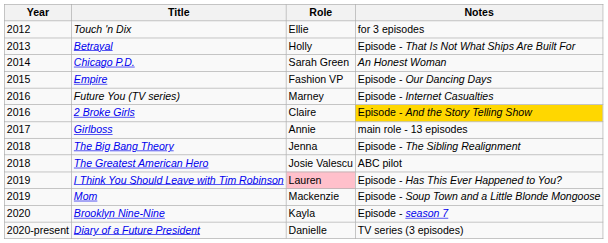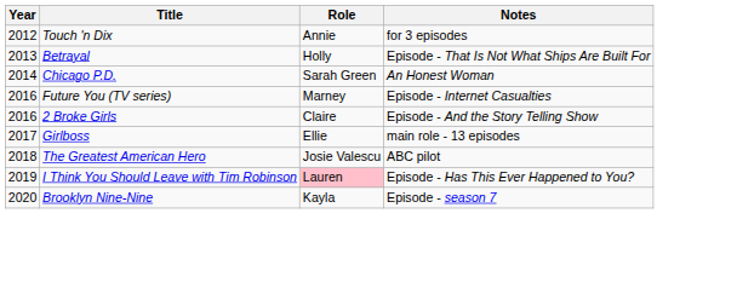Touch 'n Dix | Role: Ellie -> Annie
- row: 2015 | Empire | Fashion VP | Episode - Our Dancing Days
2 Broke Girls | Notes: gold background -> no background
Girlboss | Role: Annie -> Ellie
- row: 2018 | The Big Bang Theory | Jenna | Episode - The Sibling Realignment
- row: 2019 | Mom | Mackenzie | Episode - Soup Town and a Little Blonde Mongoose
- row: 2020-present | Diary of a Future President | Danielle | TV series (3 episodes)
